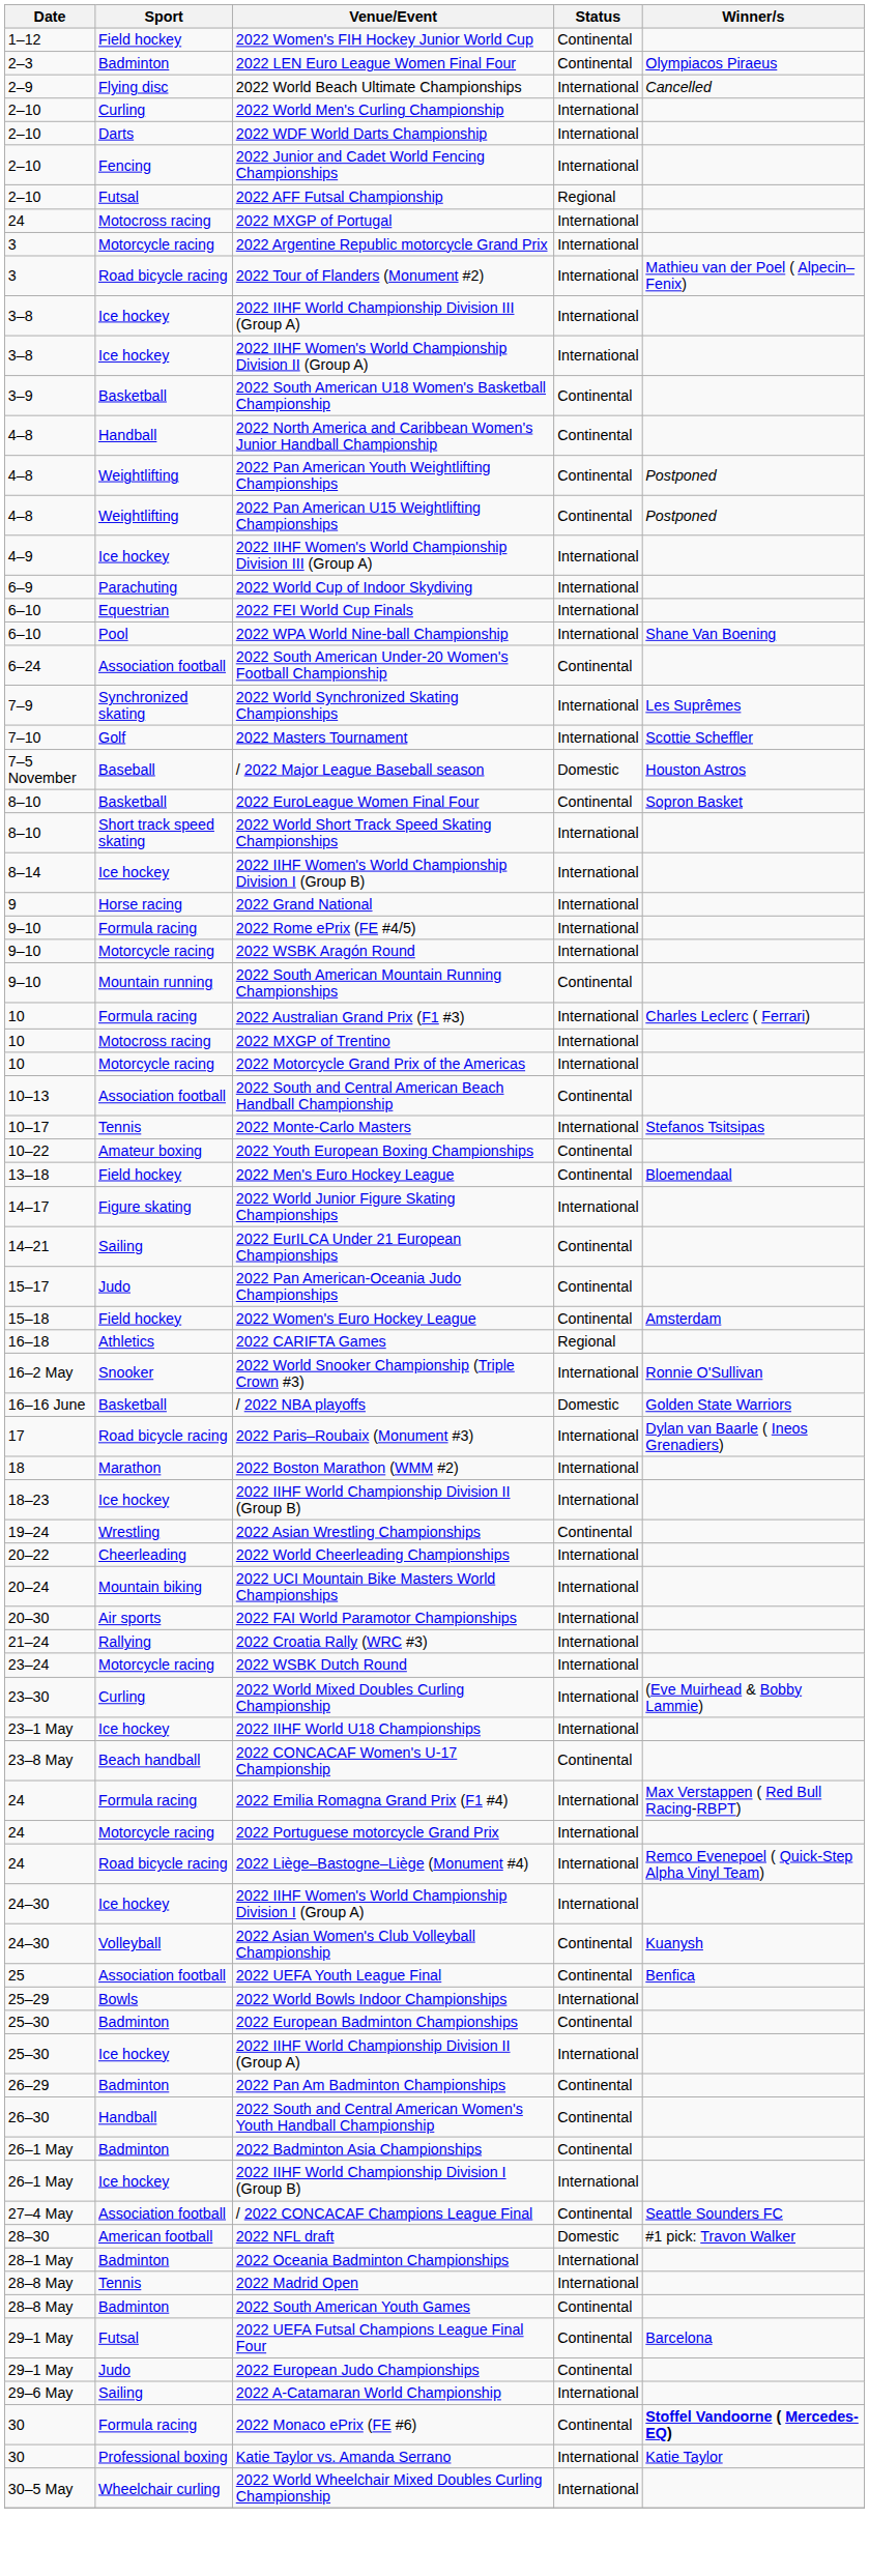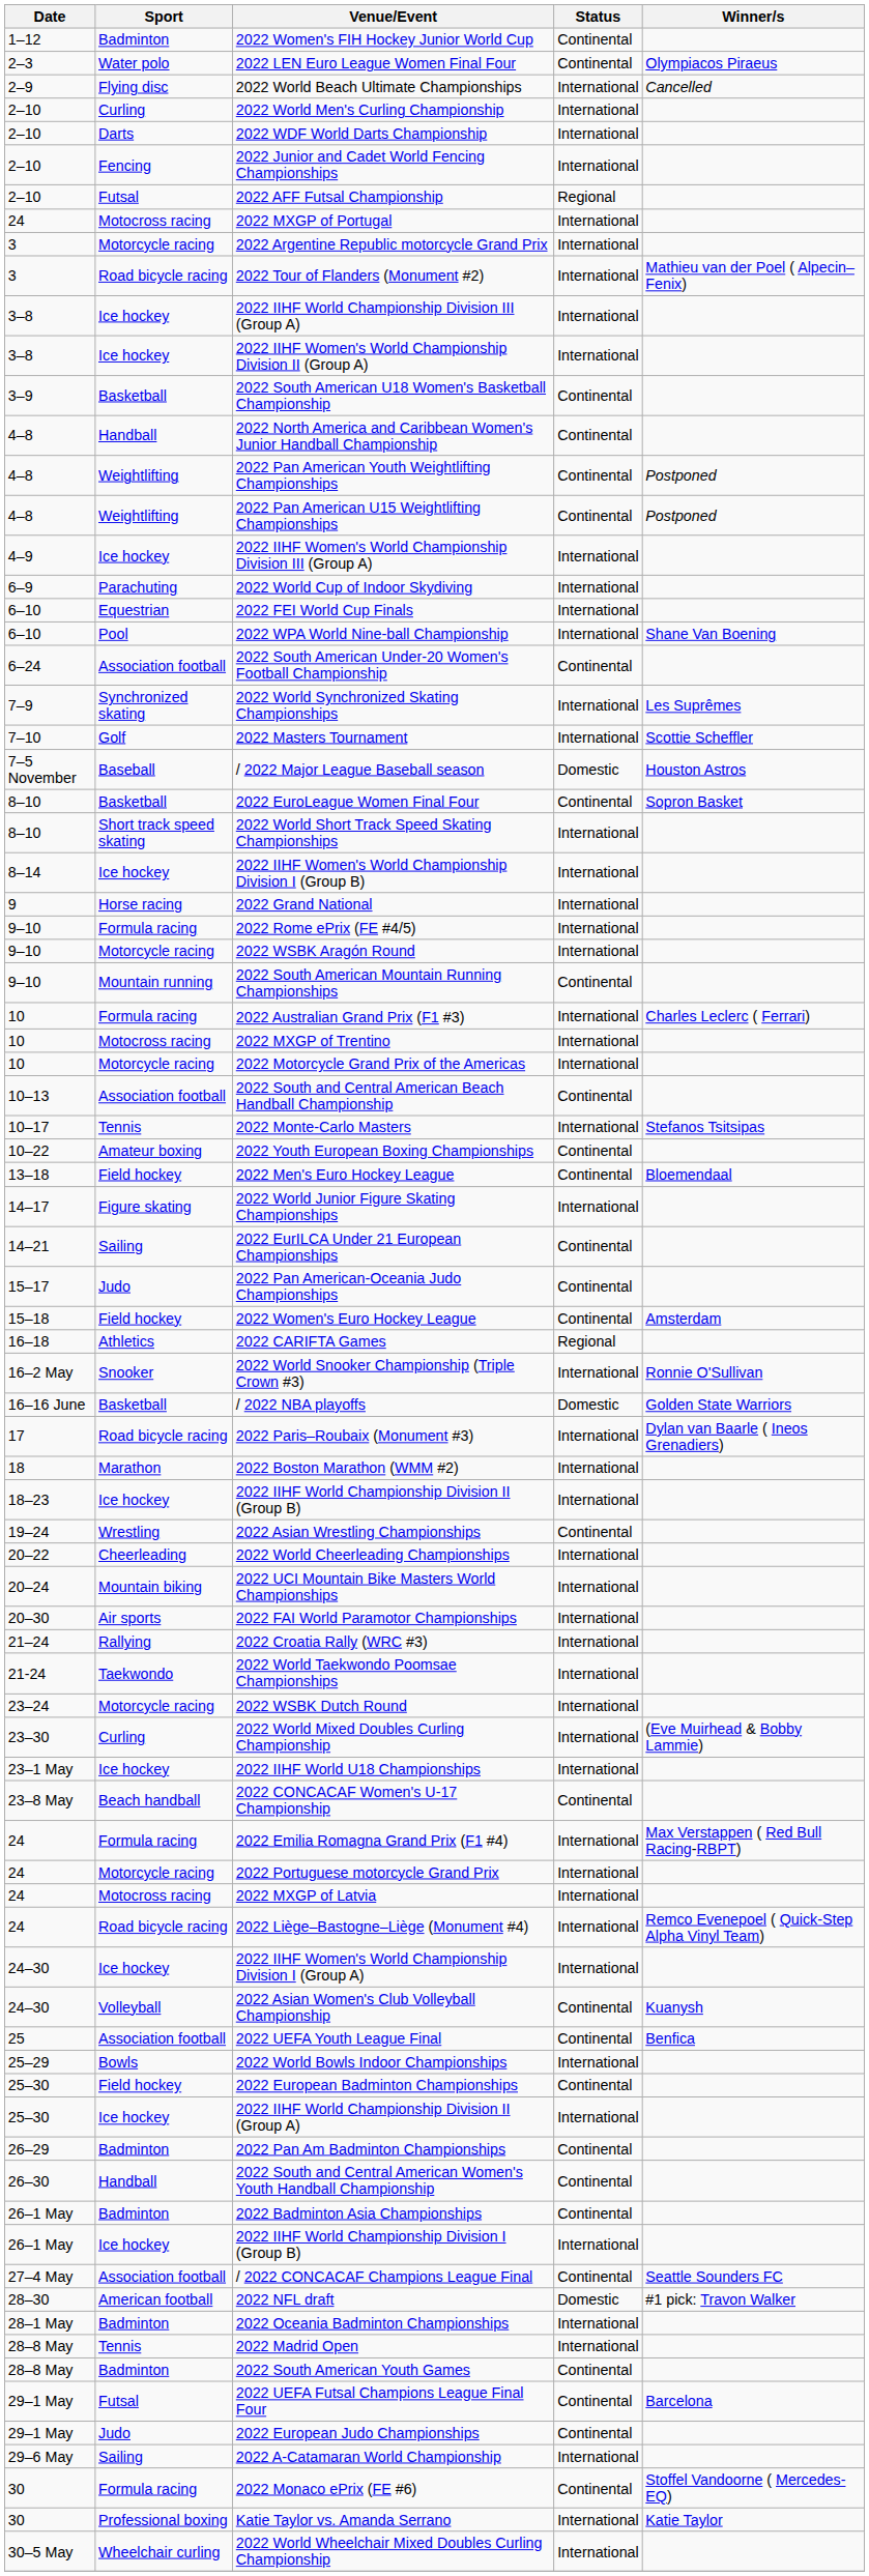2022 Women's FIH Hockey Junior World Cup | Sport: Field hockey -> Badminton
2022 LEN Euro League Women Final Four | Sport: Badminton -> Water polo
+ row: 21-24 | Taekwondo | 2022 World Taekwondo Poomsae Championships | International
+ row: 24 | Motocross racing | 2022 MXGP of Latvia | International
2022 European Badminton Championships | Sport: Badminton -> Field hockey
2022 Monaco ePrix (FE #6) | Winner/s: bold -> normal
